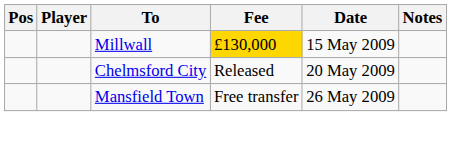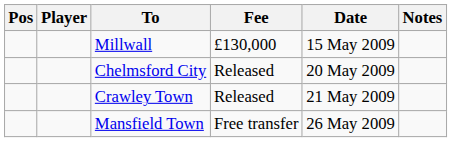Millwall | Fee: gold background -> no background
+ row: Crawley Town | Released | 21 May 2009
